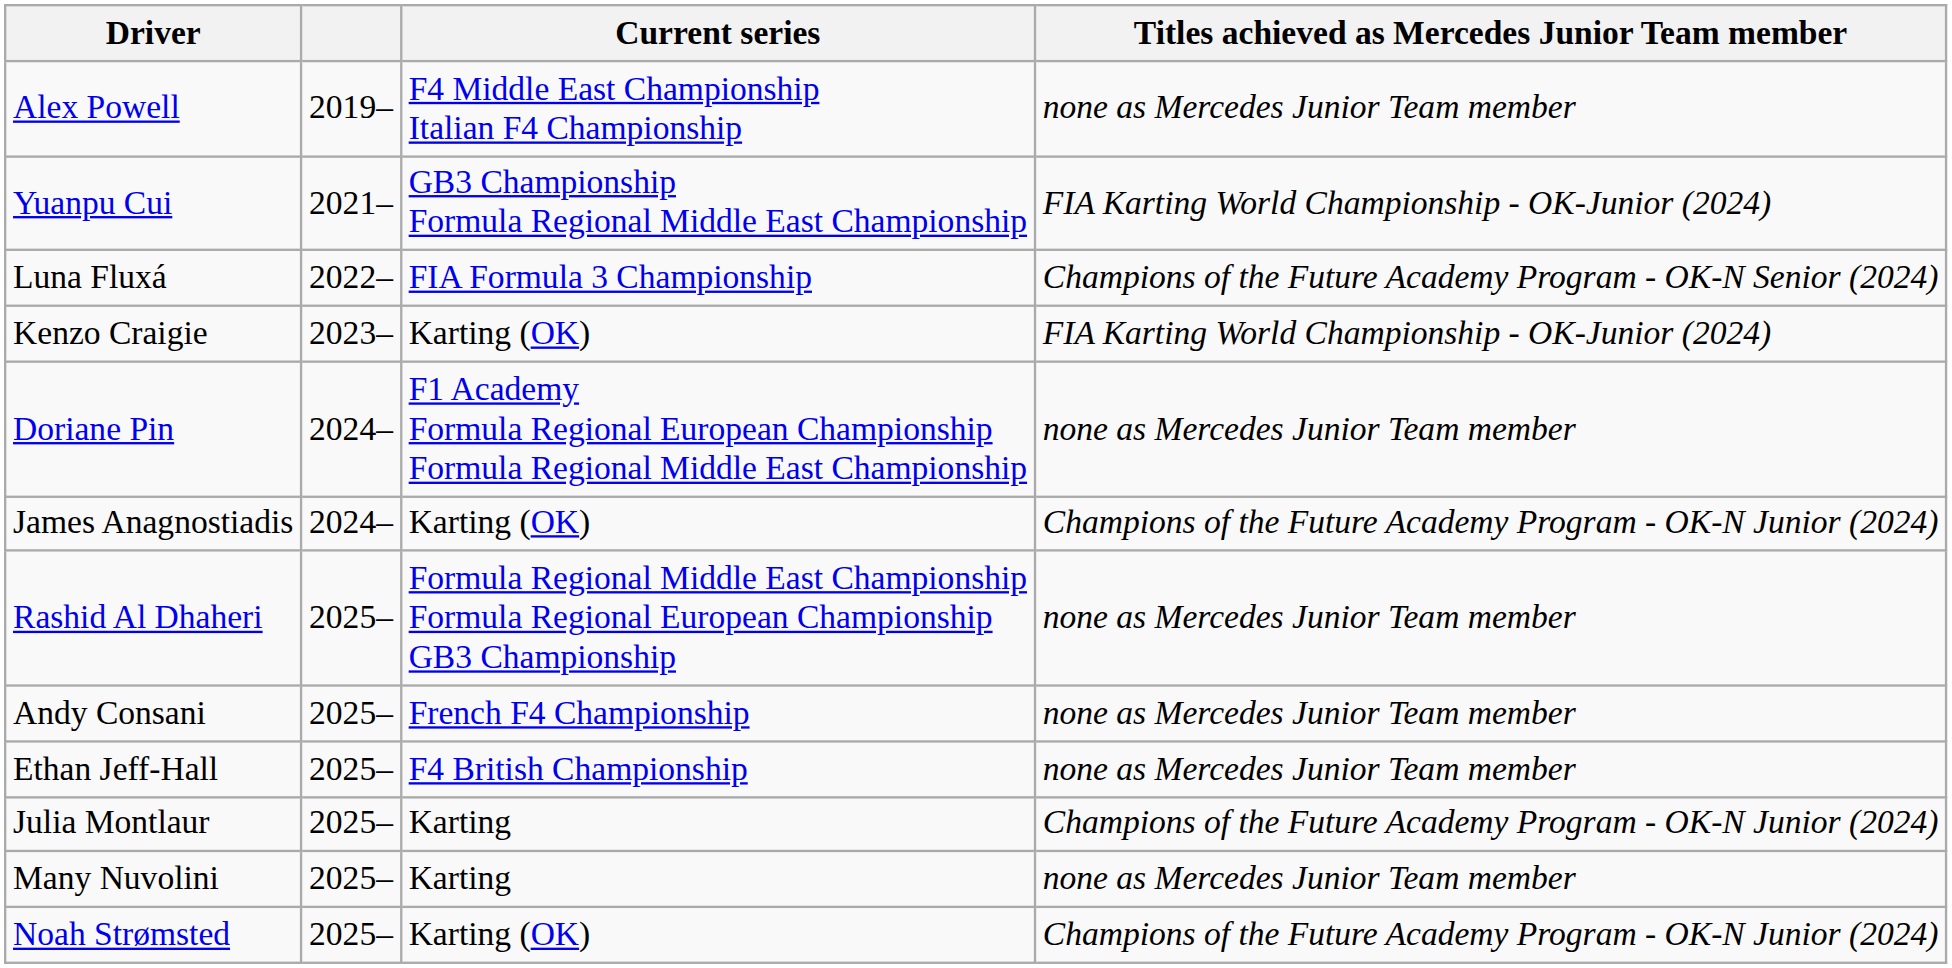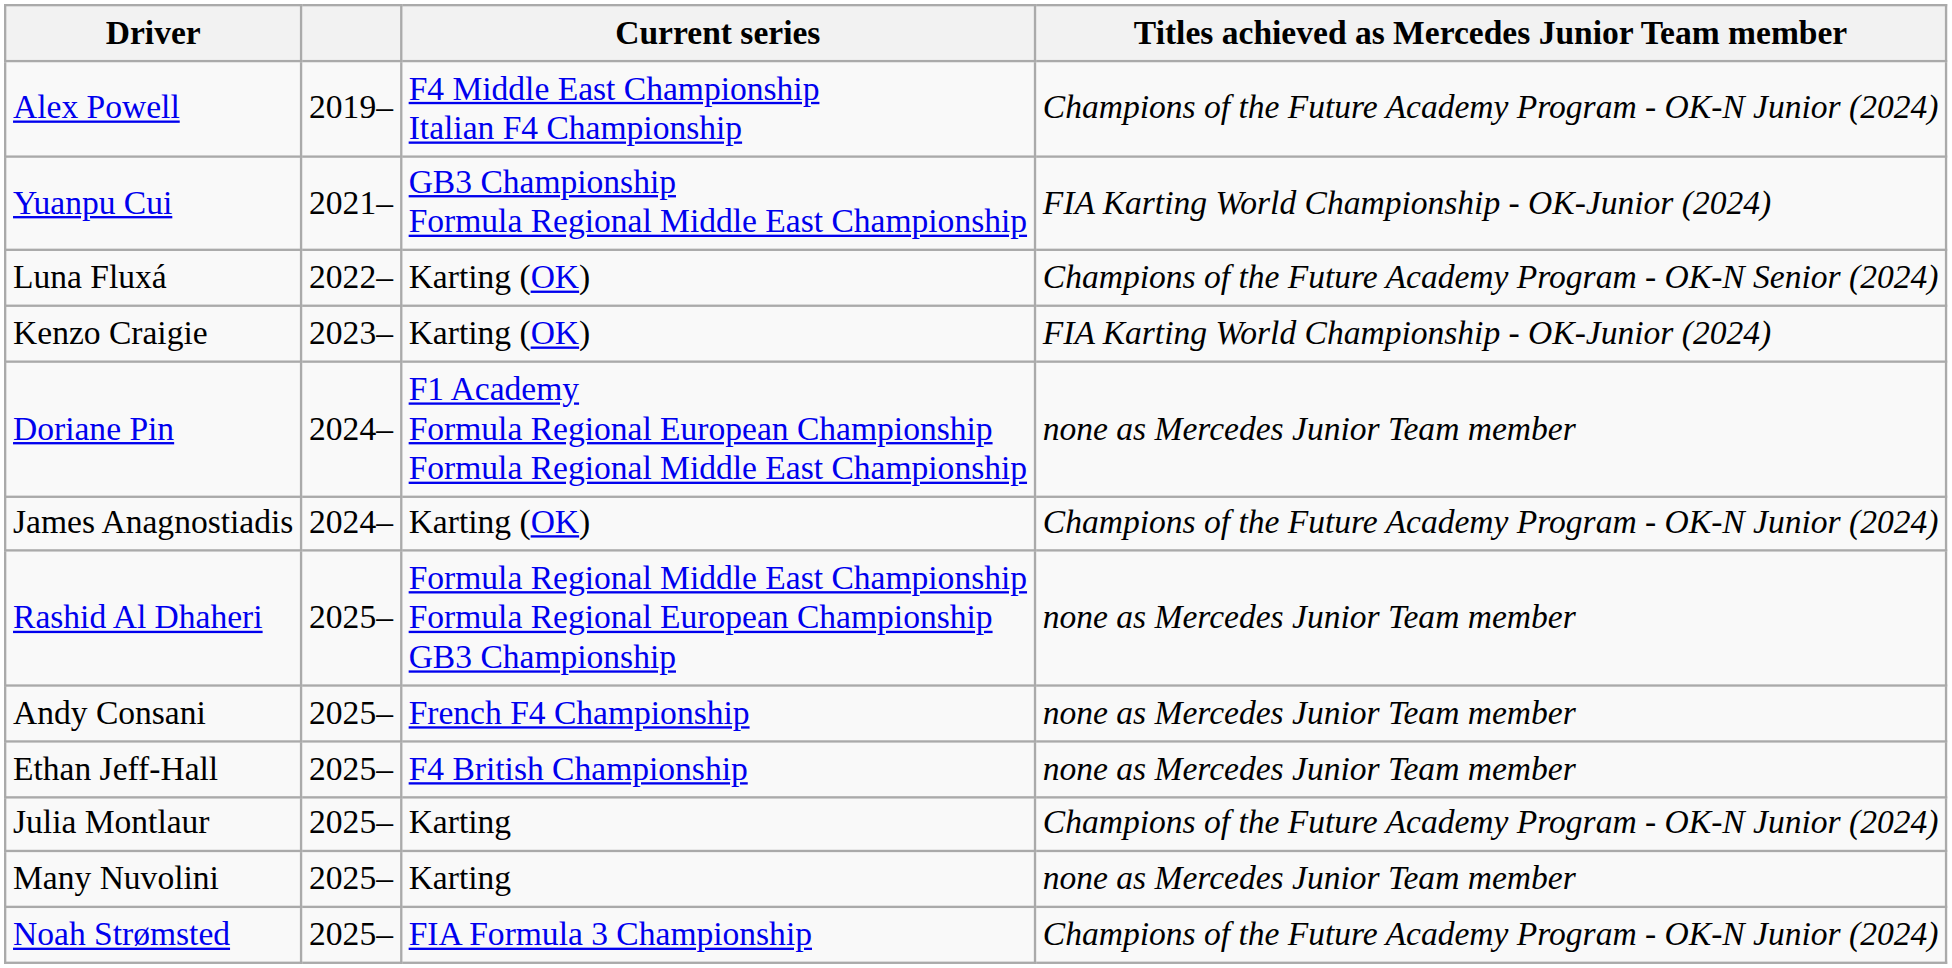Alex Powell | Titles achieved as Mercedes Junior Team member: none as Mercedes Junior Team member -> Champions of the Future Academy Program - OK-N Junior (2024)
Luna Fluxá | Current series: FIA Formula 3 Championship -> Karting (OK)
Noah Strømsted | Current series: Karting (OK) -> FIA Formula 3 Championship
